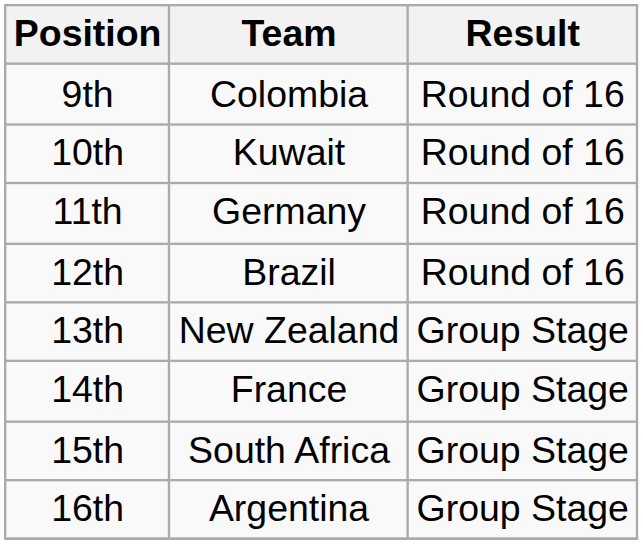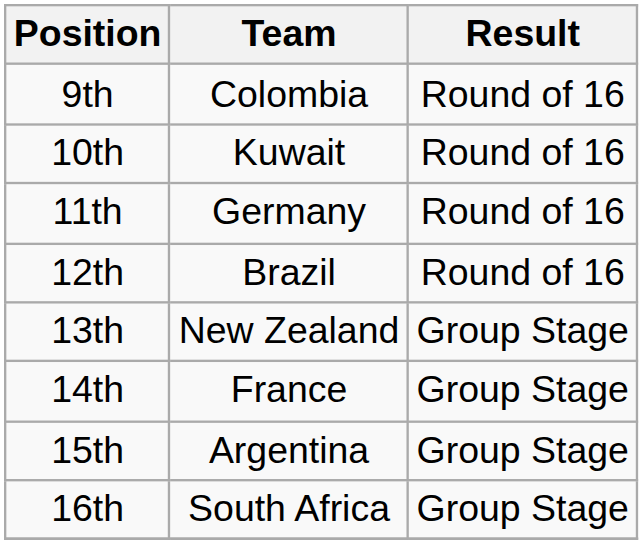15th | Team: South Africa -> Argentina
16th | Team: Argentina -> South Africa
